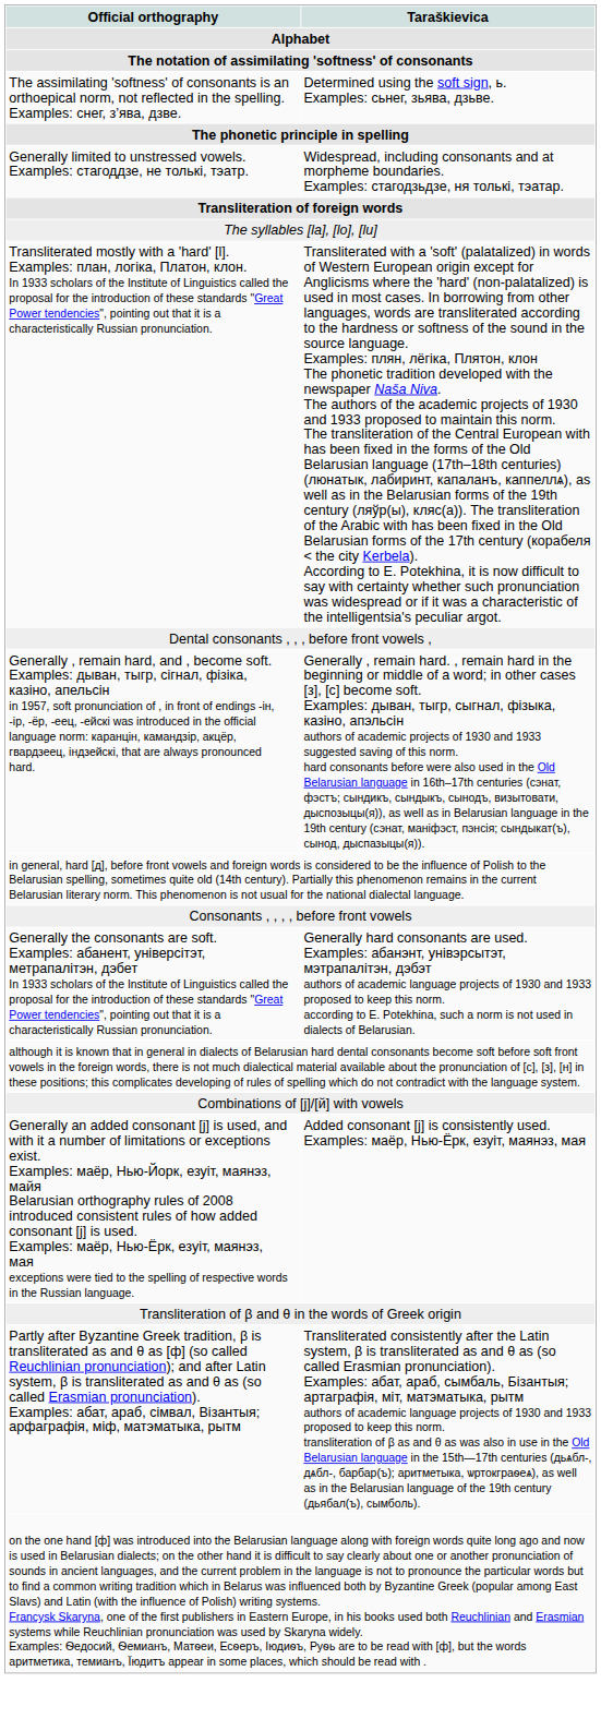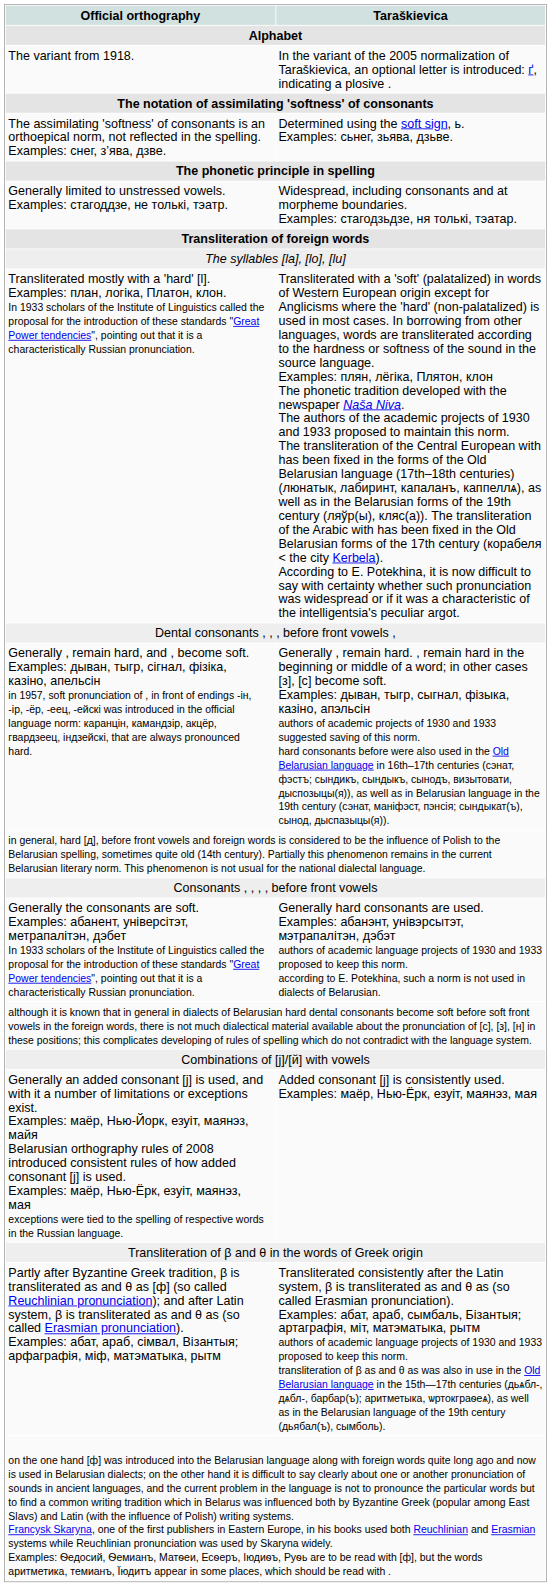+ row: The variant from 1918. | In the variant of the 2005 normalization of Taraškievica, an optional letter is introduced: ґ, indicating a plosive .
